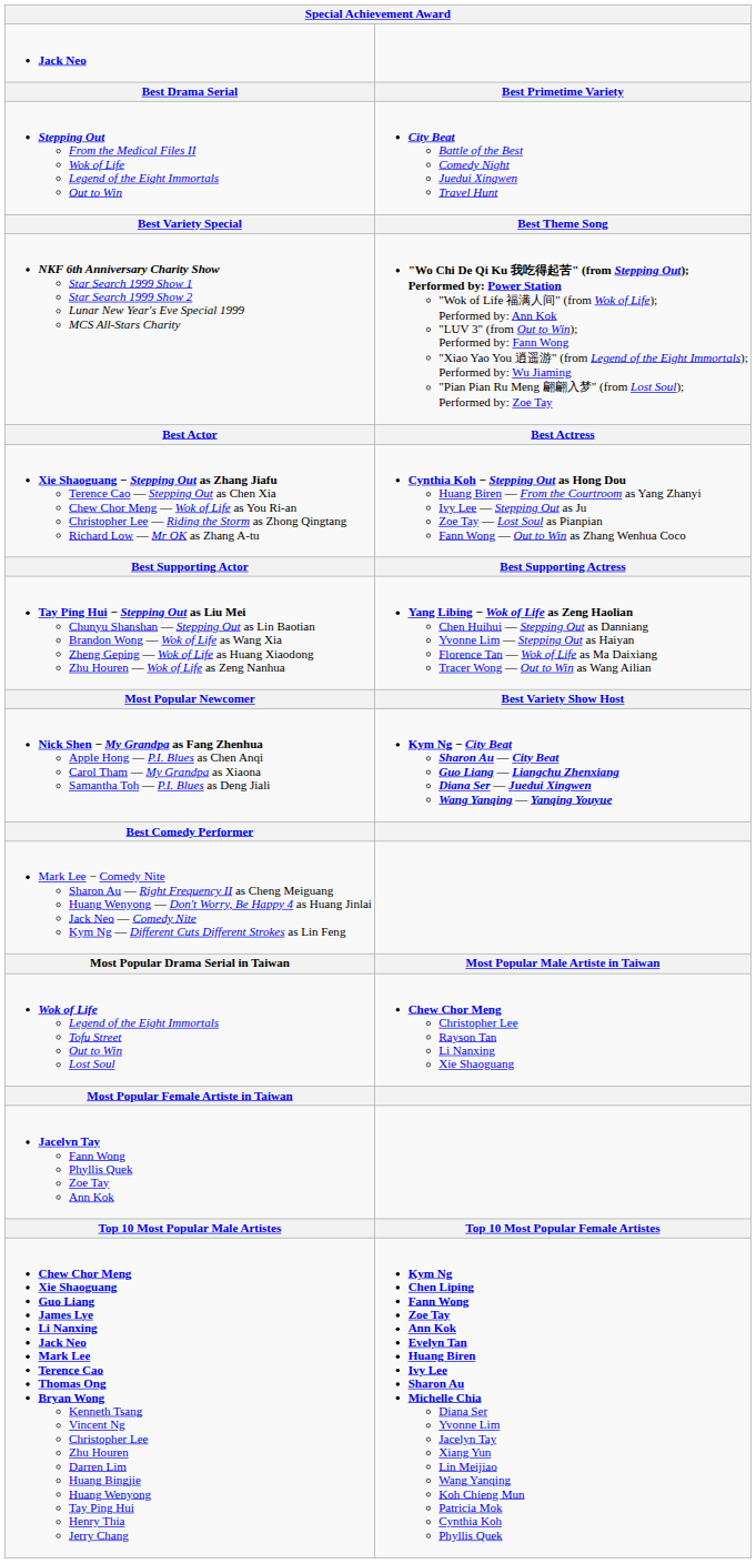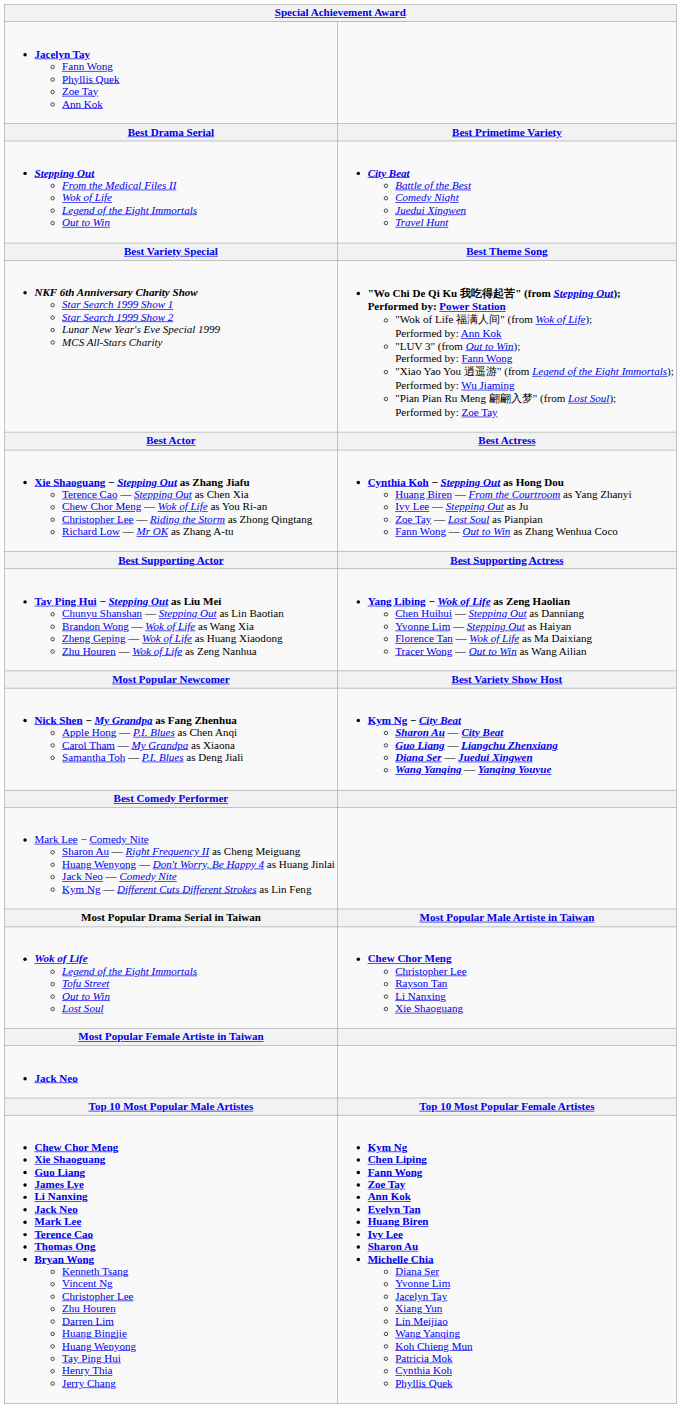rows swapped: Jack Neo <-> Jacelyn Tay Fann Wong Phyllis Quek Zoe Tay Ann Kok
